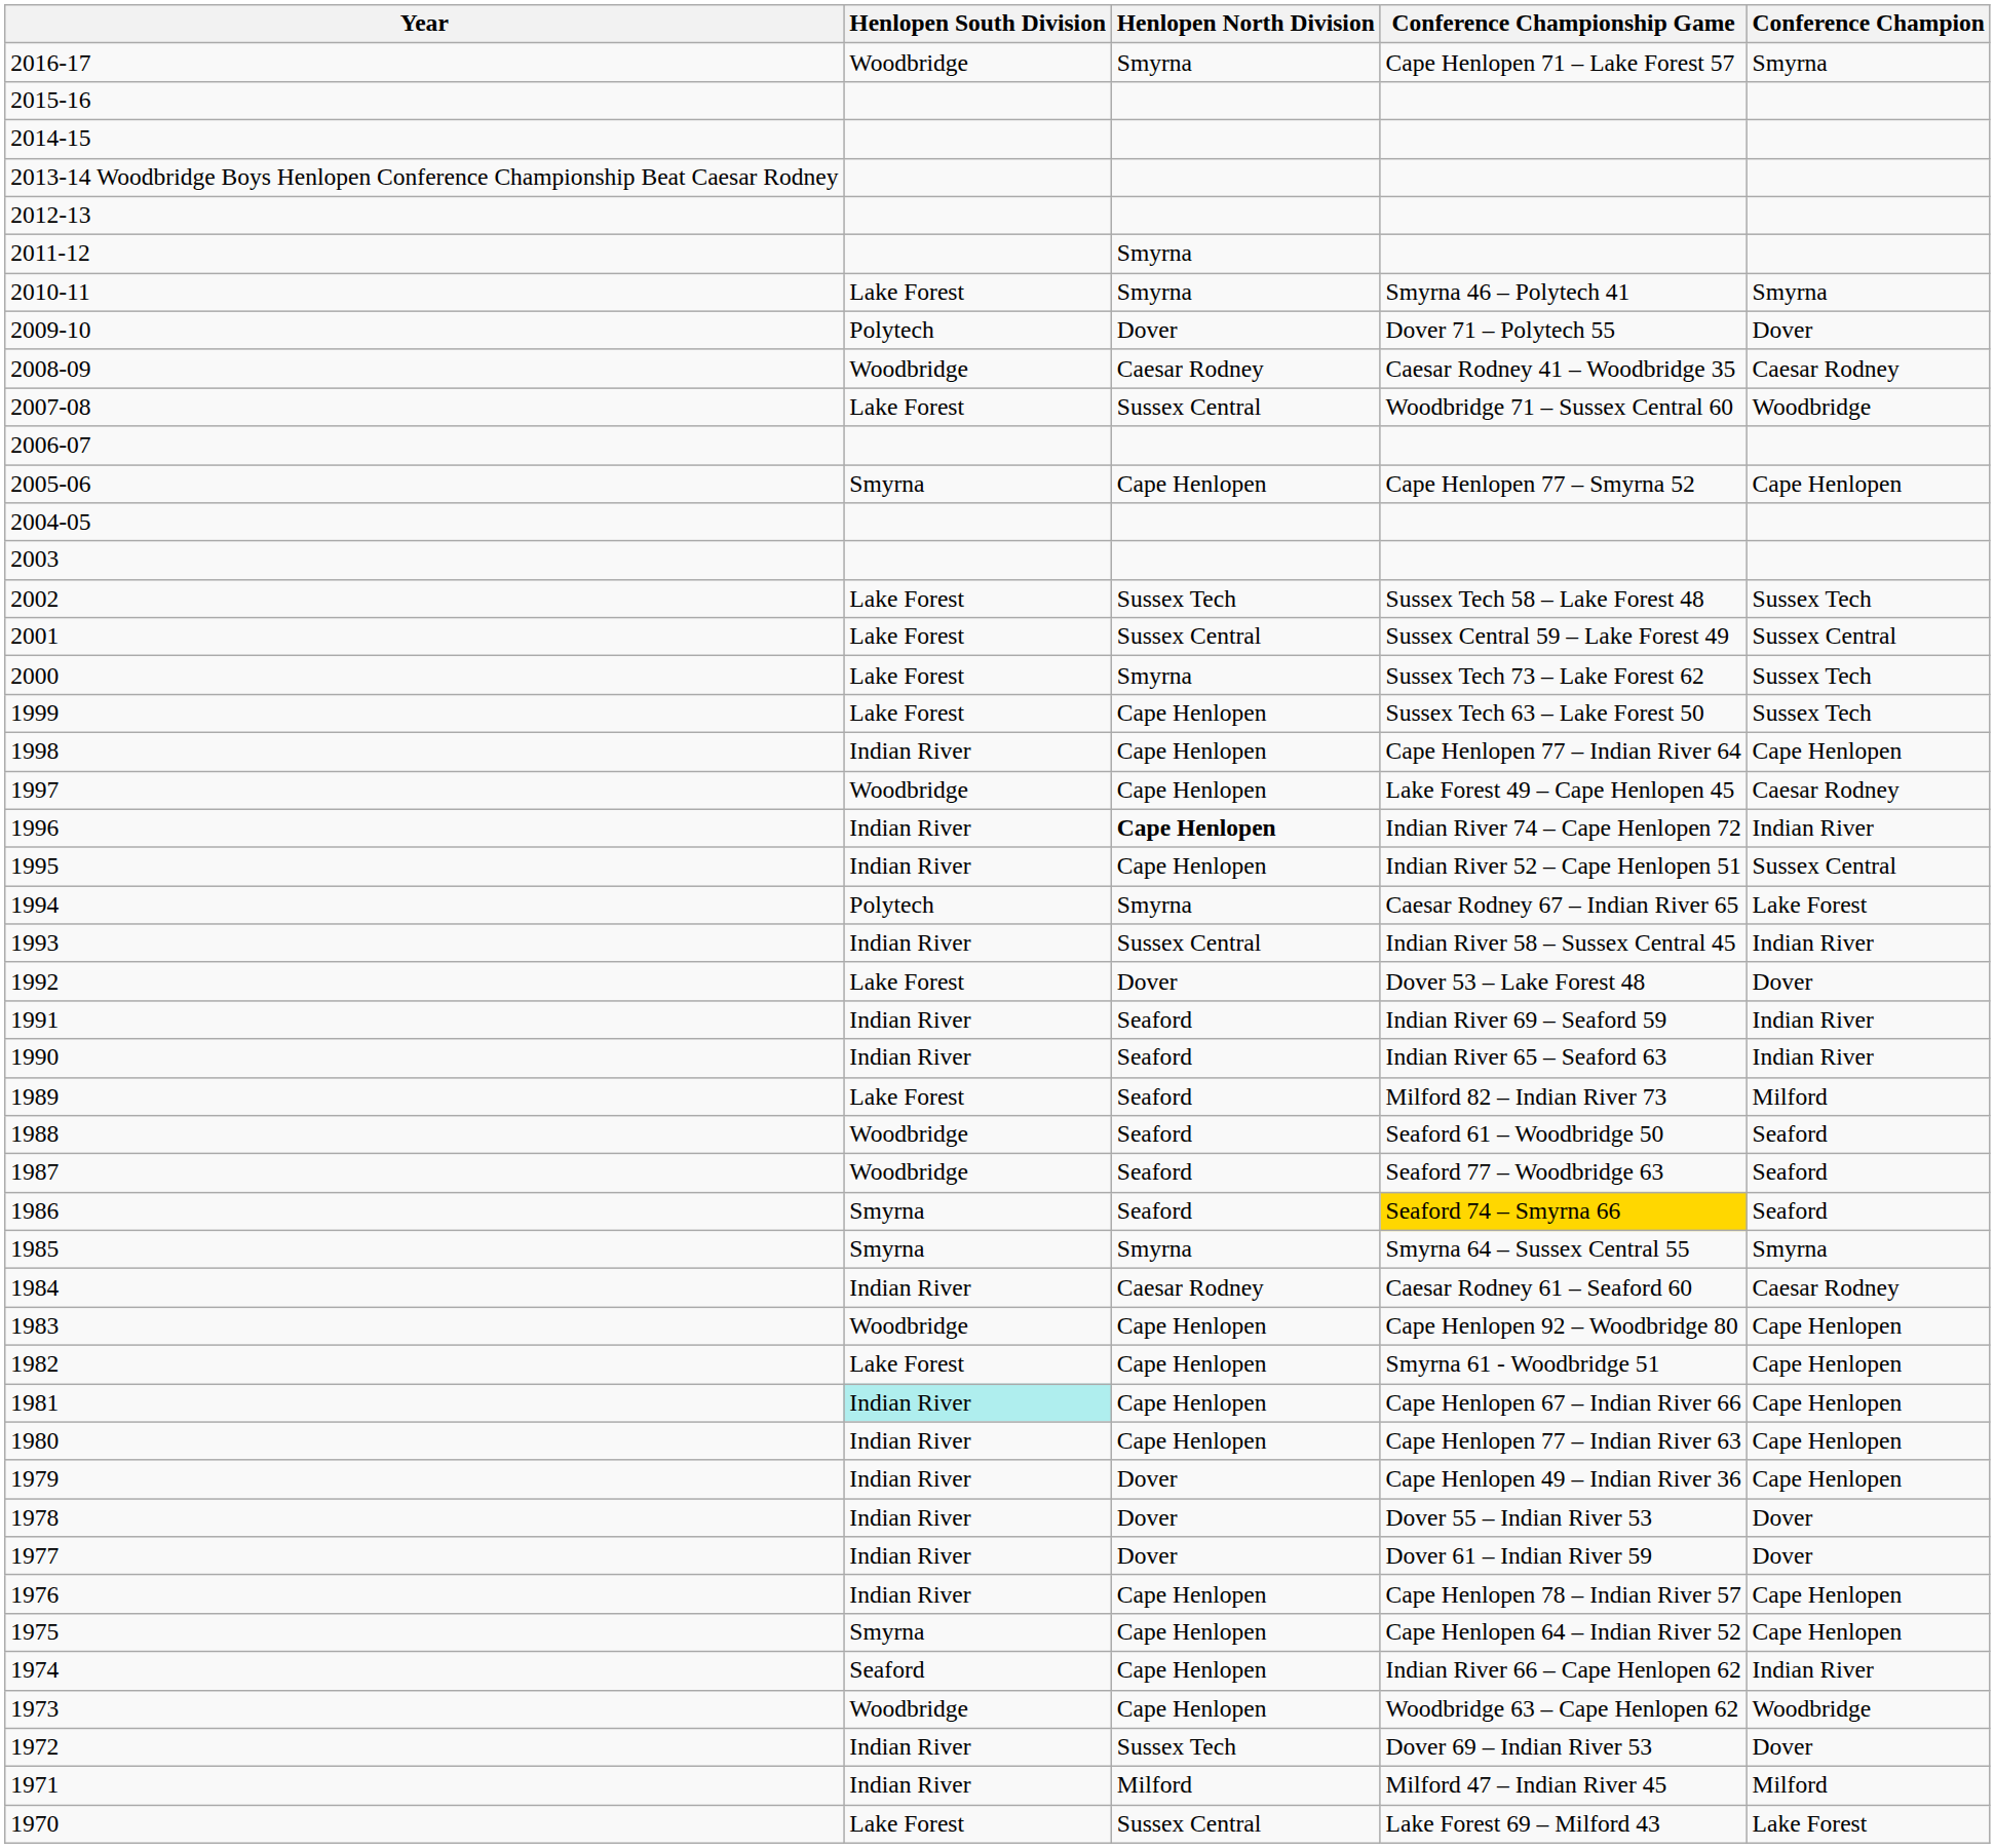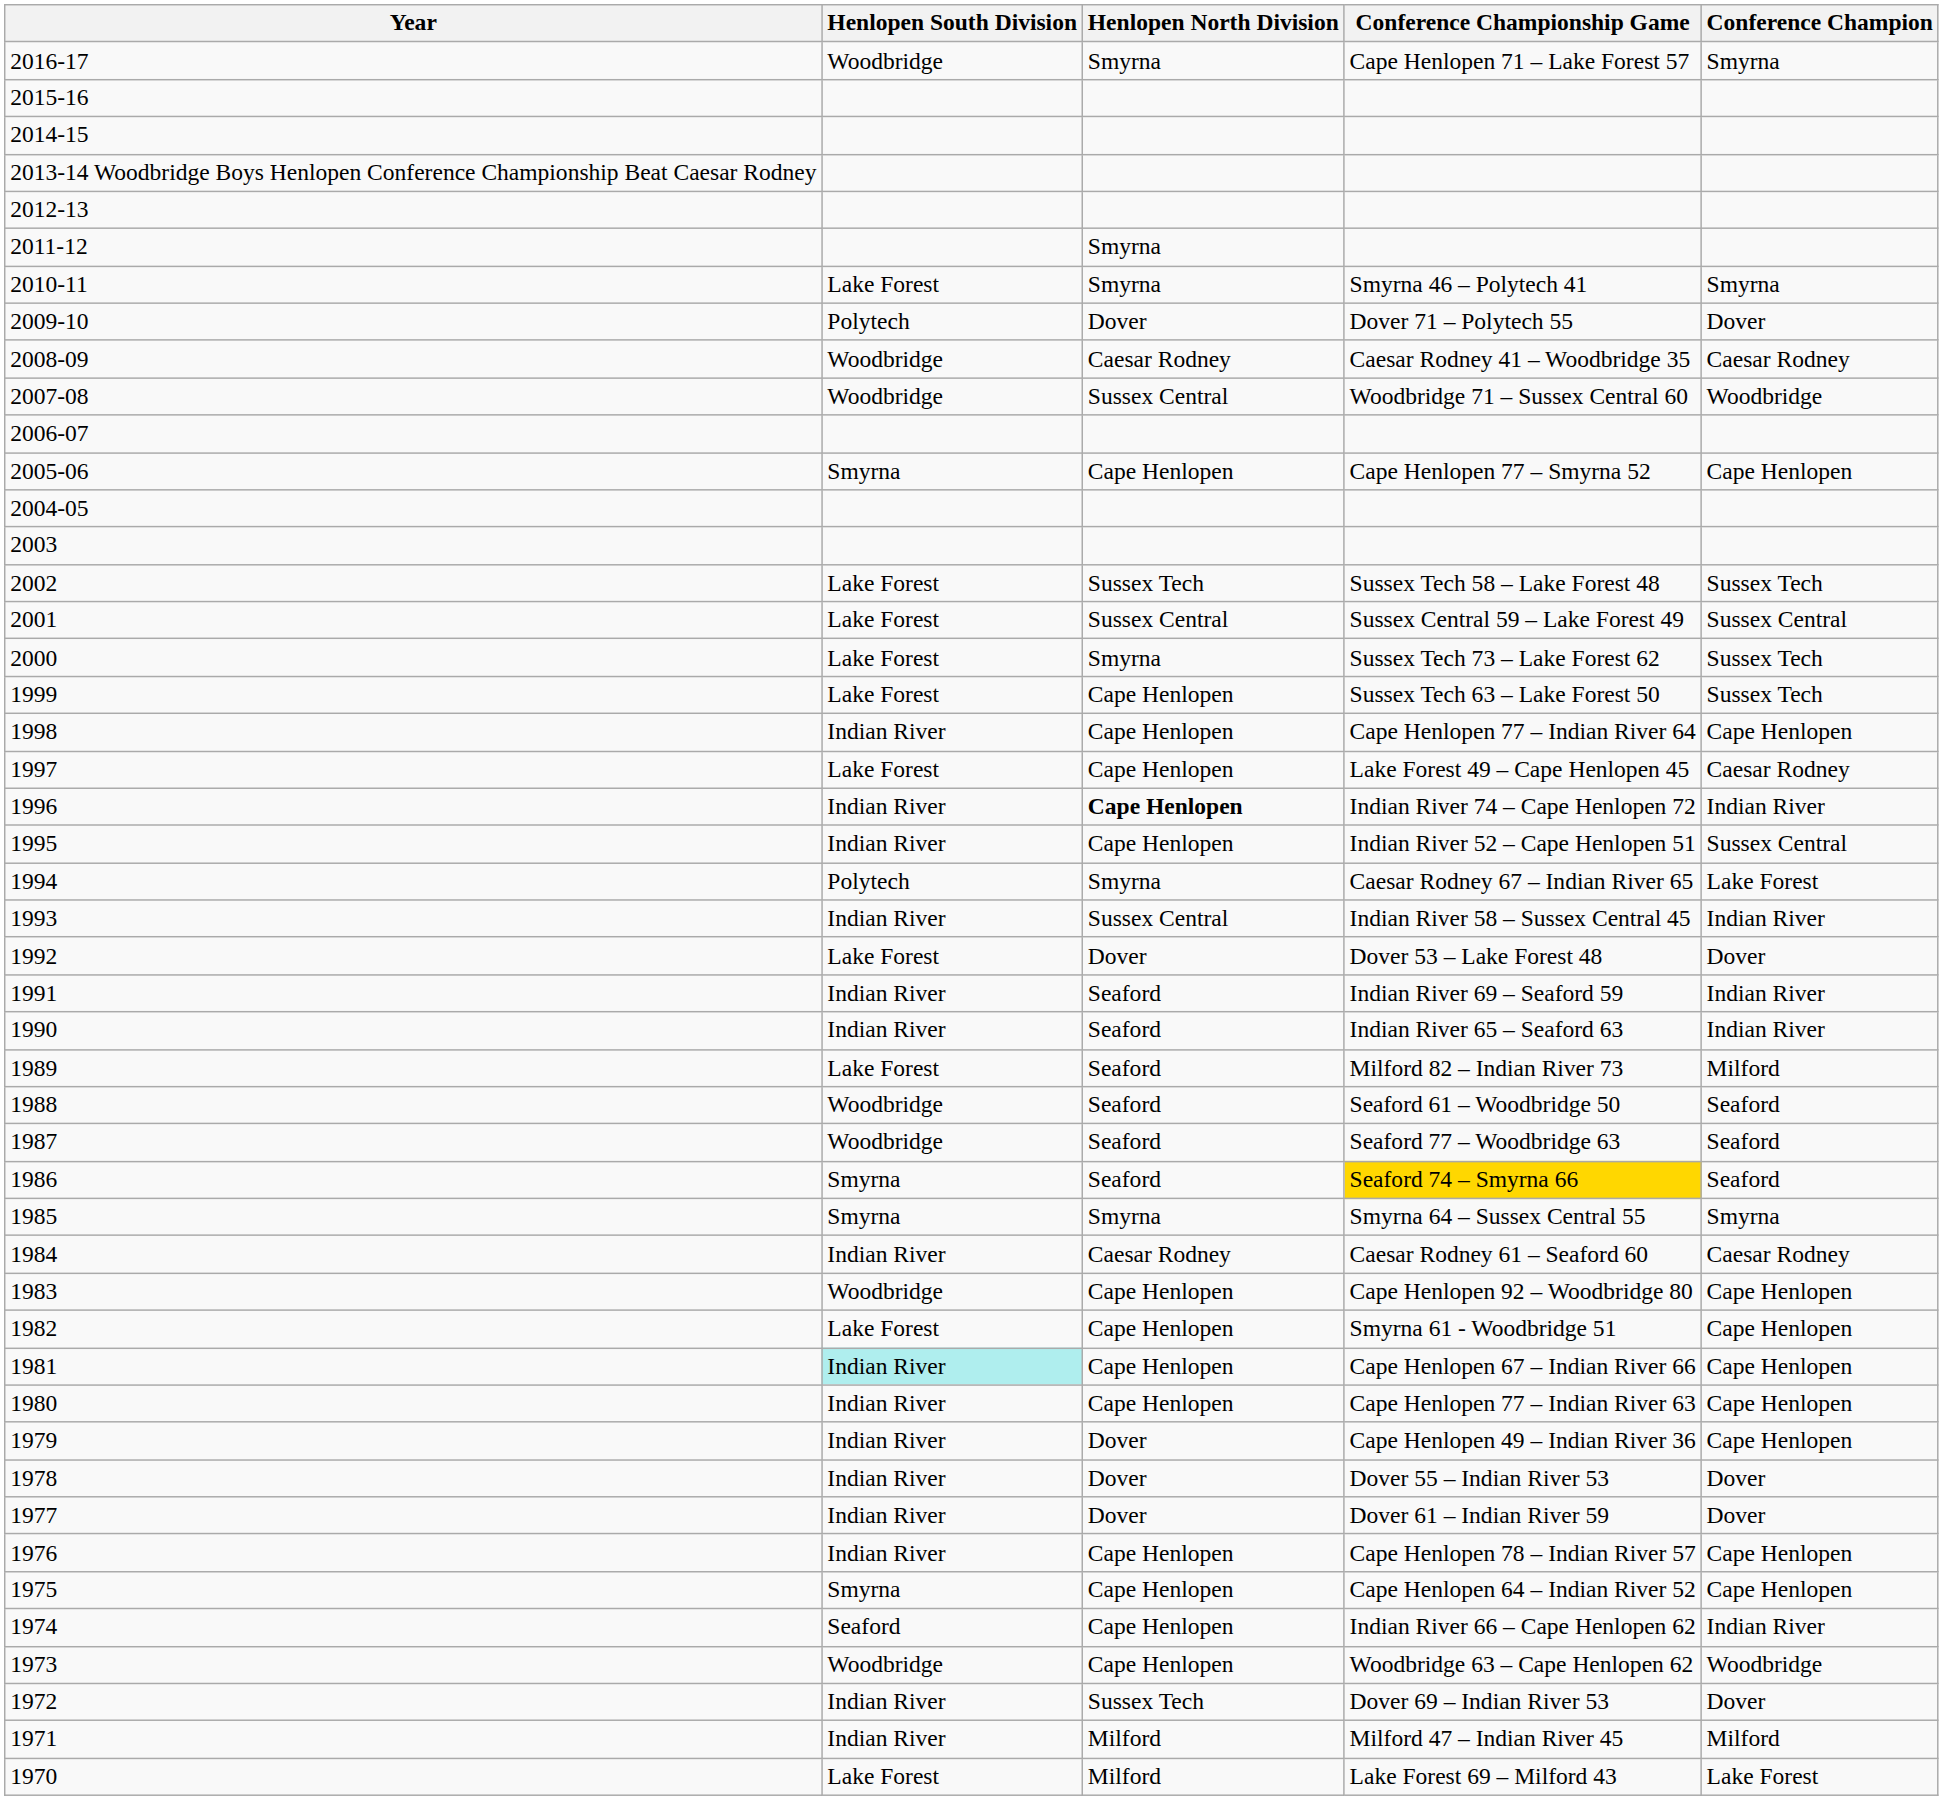2007-08 | Henlopen South Division: Lake Forest -> Woodbridge
1997 | Henlopen South Division: Woodbridge -> Lake Forest
1970 | Henlopen North Division: Sussex Central -> Milford
